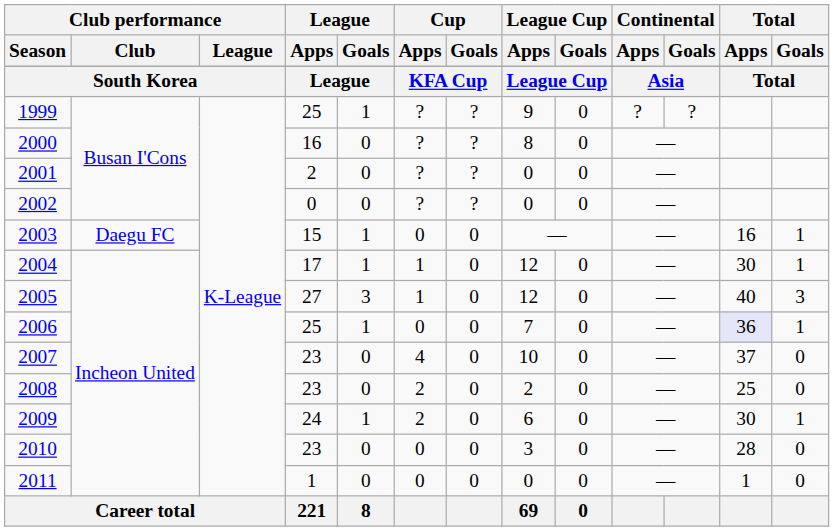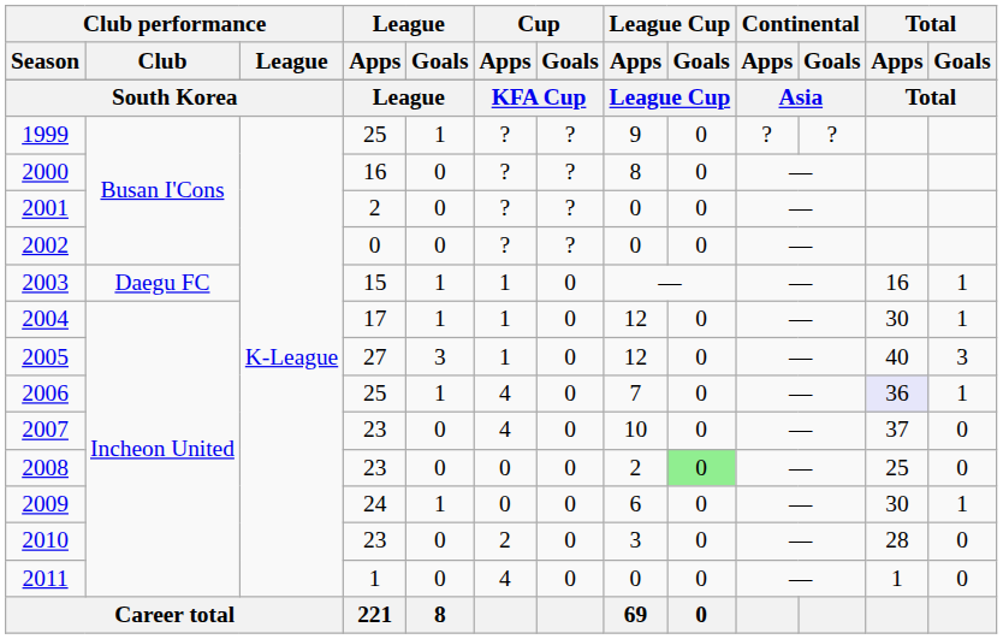2003 | Cup / Apps: 0 -> 1
2006 | Cup / Apps: 0 -> 4
2008 | Cup / Apps: 2 -> 0
2008 | League Cup / Goals: no background -> lightgreen background
2009 | Cup / Apps: 2 -> 0
2010 | Cup / Apps: 0 -> 2
2011 | Cup / Apps: 0 -> 4
